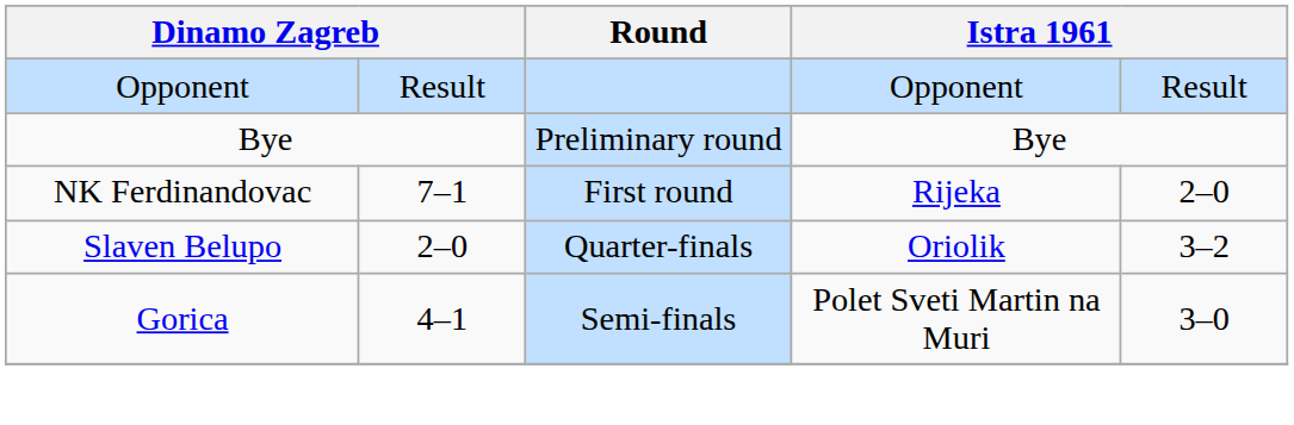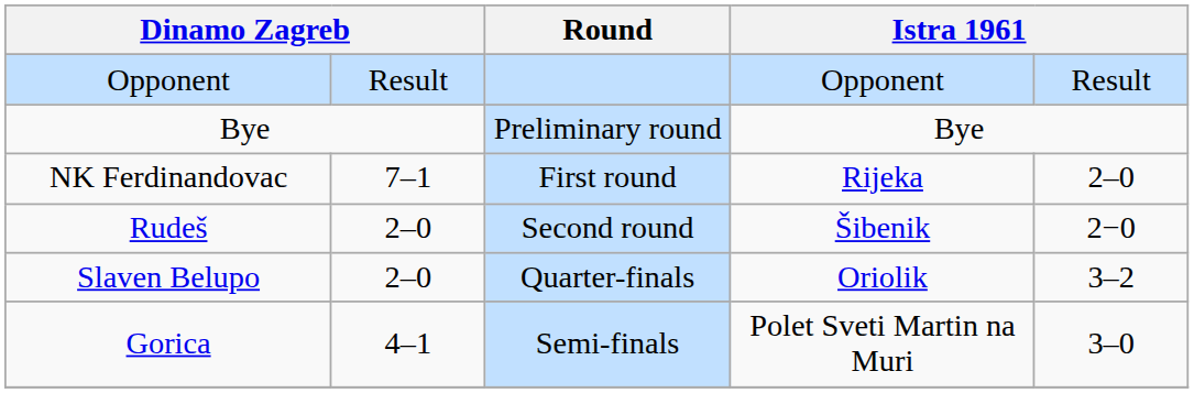+ row: Rudeš | 2–0 | Second round | Šibenik | 2−0
